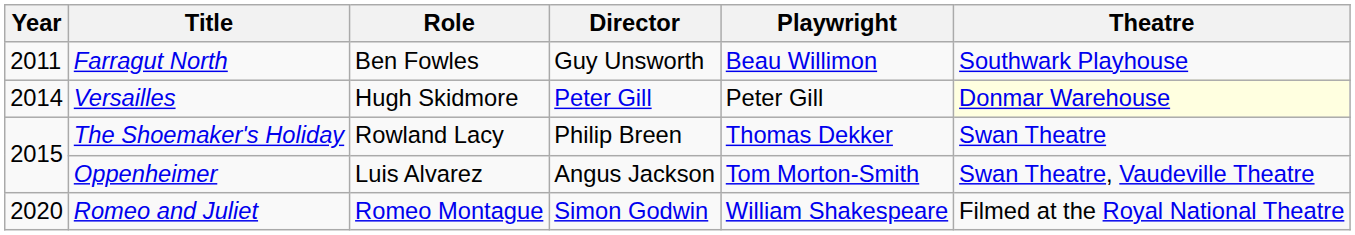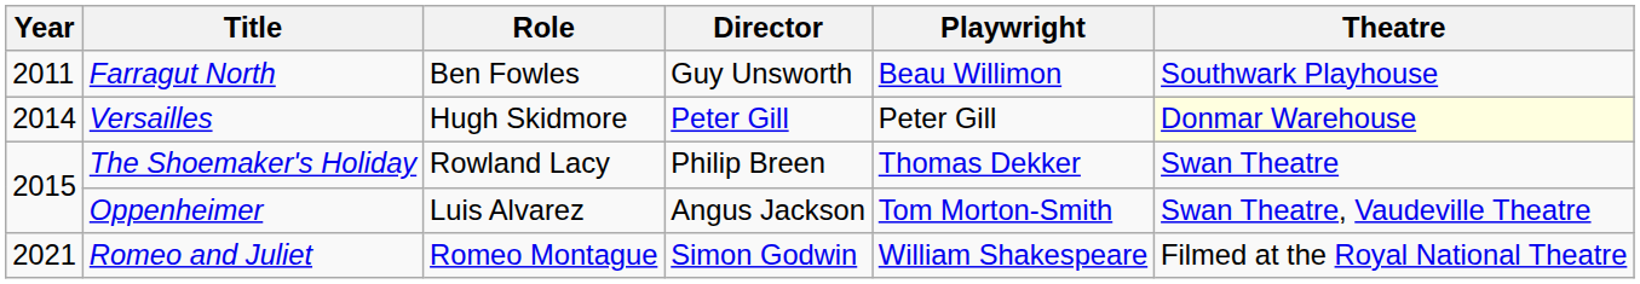Romeo and Juliet | Year: 2020 -> 2021
